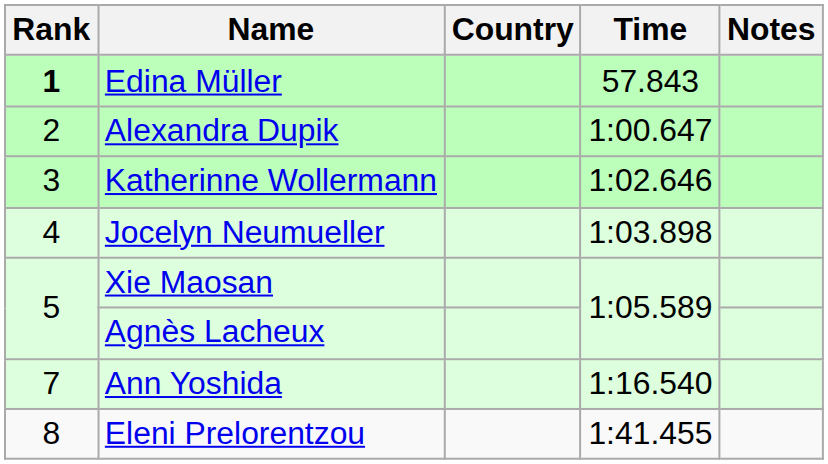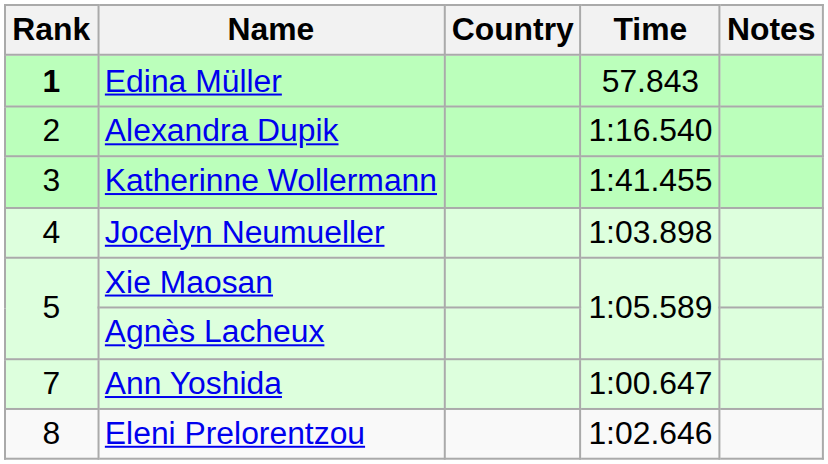Alexandra Dupik | Time: 1:00.647 -> 1:16.540
Katherinne Wollermann | Time: 1:02.646 -> 1:41.455
Ann Yoshida | Time: 1:16.540 -> 1:00.647
Eleni Prelorentzou | Time: 1:41.455 -> 1:02.646
